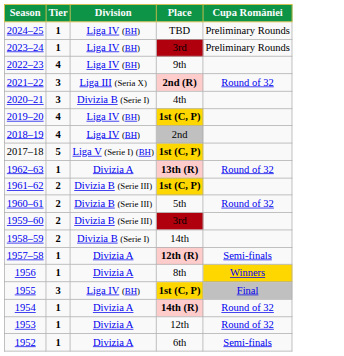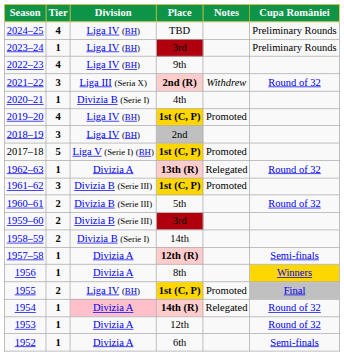+ column: Notes | Withdrew | Promoted | Promoted | Relegated | Promoted | Promoted | Relegated
2024–25 | Tier: 1 -> 4
2020–21 | Tier: 3 -> 1
2018–19 | Tier: 4 -> 3
1961–62 | Tier: 2 -> 3
1955 | Tier: 3 -> 2
1954 | Division: no background -> pink background
